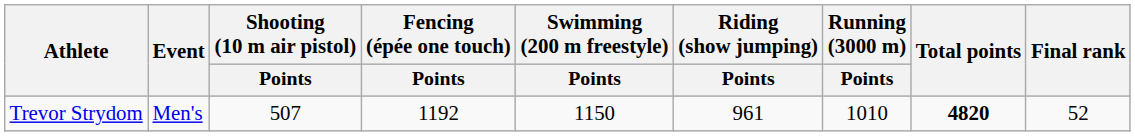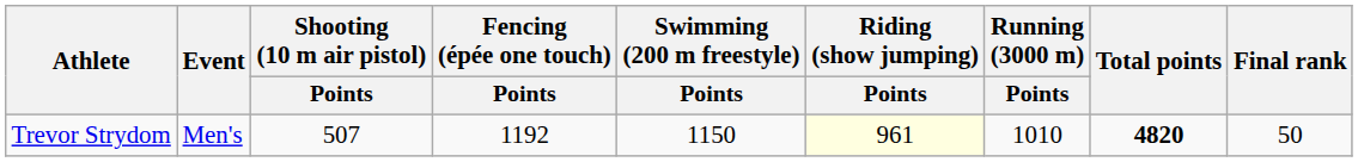Trevor Strydom | Riding (show jumping) / Points: no background -> lightyellow background
Trevor Strydom | Final rank: 52 -> 50
